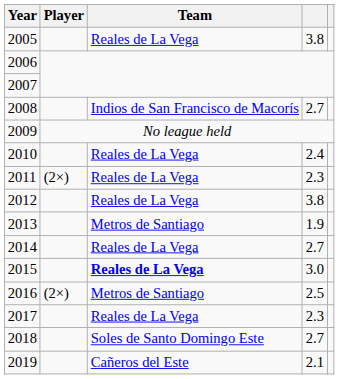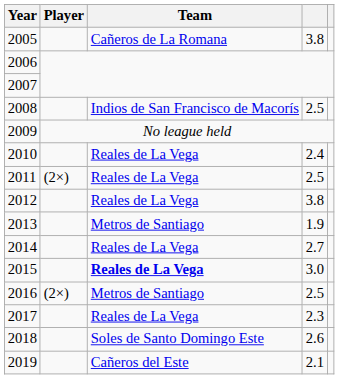2005 | Team: Reales de La Vega -> Cañeros de La Romana
2008 | column 4: 2.7 -> 2.5
2011 | column 4: 2.3 -> 2.5
2018 | column 4: 2.7 -> 2.6
